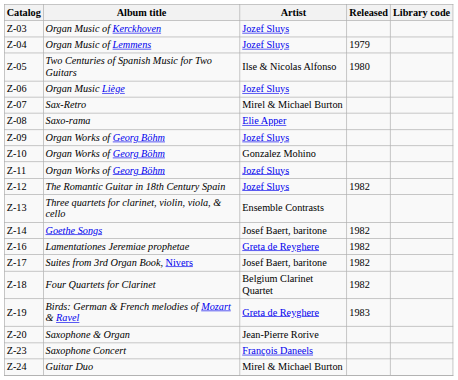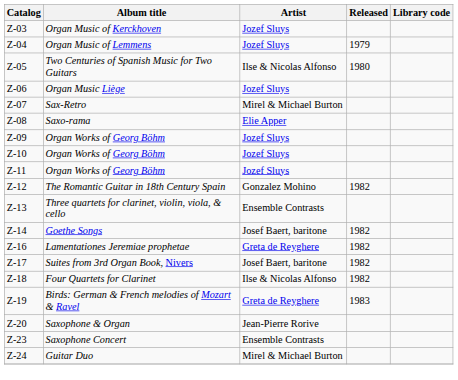Z-10 | Artist: Gonzalez Mohino -> Jozef Sluys
Z-12 | Artist: Jozef Sluys -> Gonzalez Mohino
Z-18 | Artist: Belgium Clarinet Quartet -> Ilse & Nicolas Alfonso
Z-23 | Artist: François Daneels -> Ensemble Contrasts
